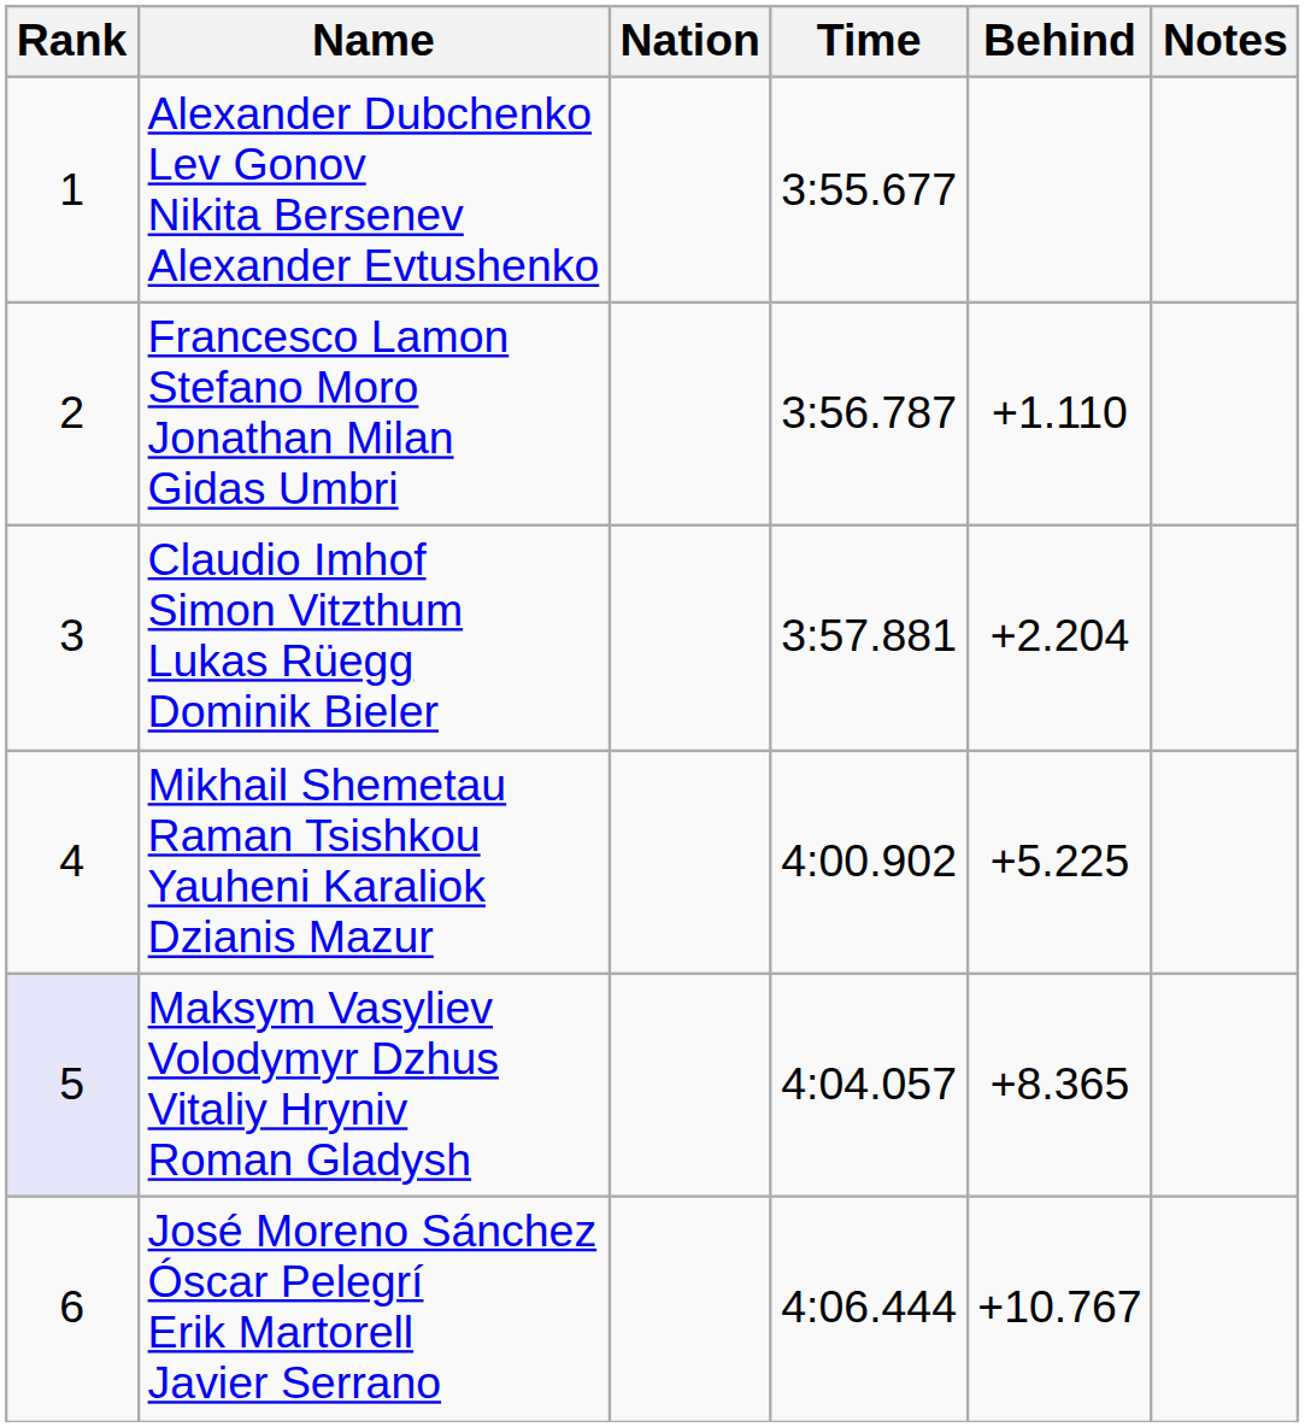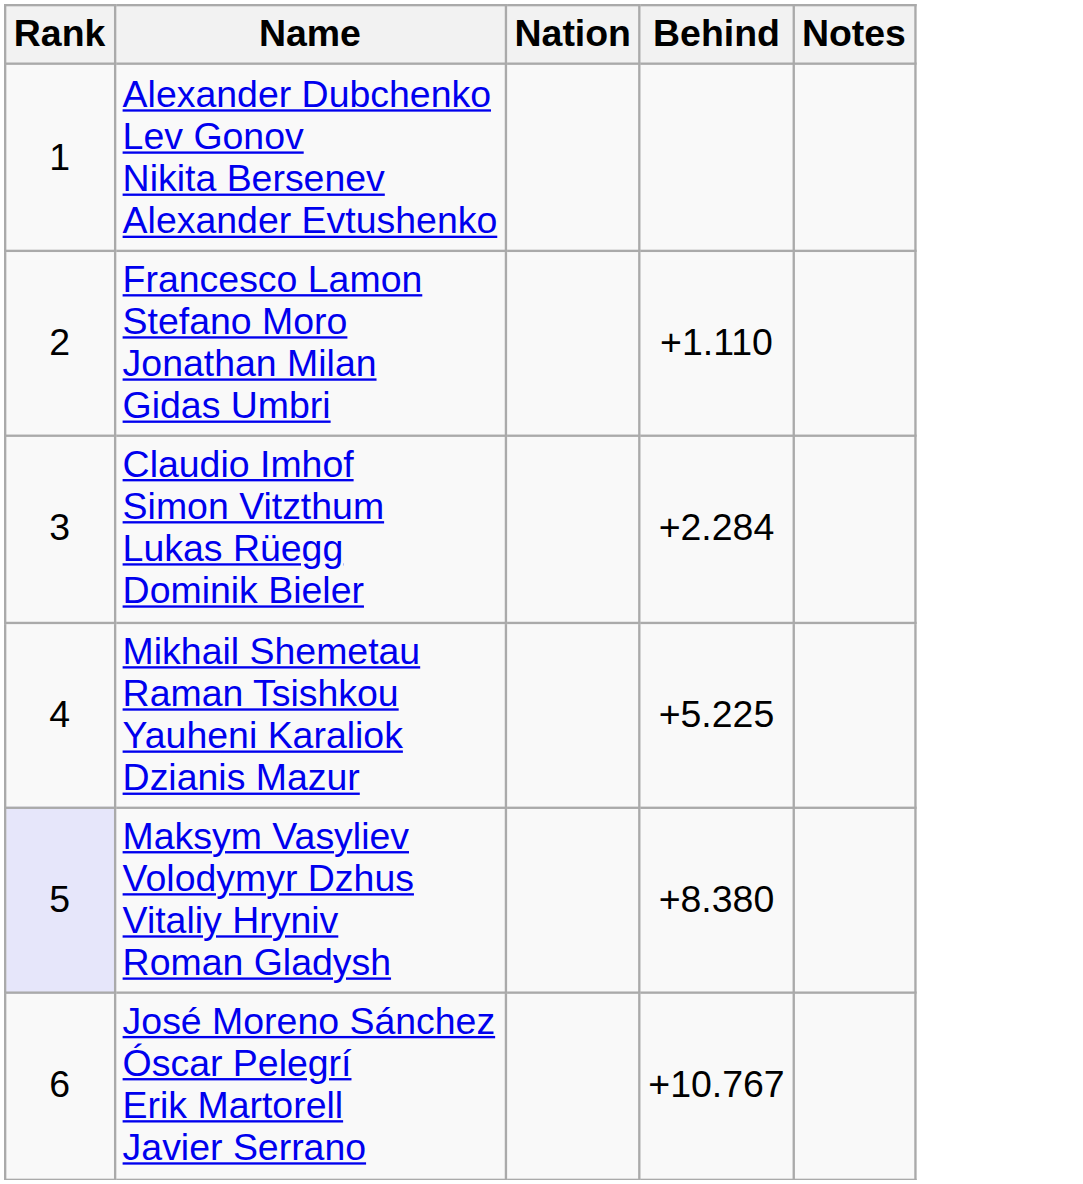- column: Time | 3:55.677 | 3:56.787 | 3:57.881 | 4:00.902 | 4:04.057 | 4:06.444
Claudio Imhof Simon Vitzthum Lukas Rüegg Dominik Bieler | Behind: +2.204 -> +2.284
Maksym Vasyliev Volodymyr Dzhus Vitaliy Hryniv Roman Gladysh | Behind: +8.365 -> +8.380
